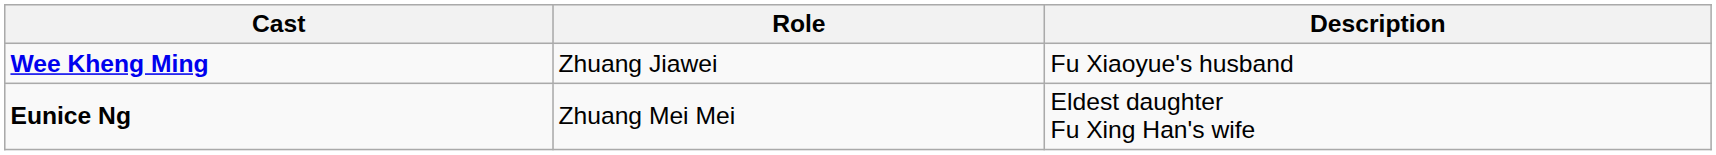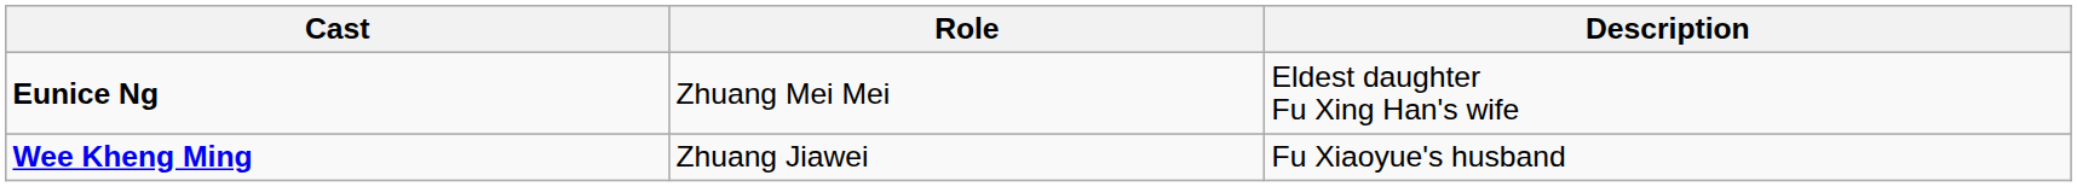rows swapped: Wee Kheng Ming <-> Eunice Ng
